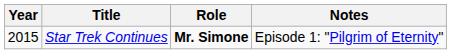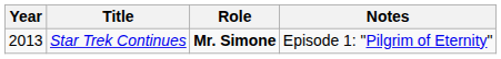Star Trek Continues | Year: 2015 -> 2013
